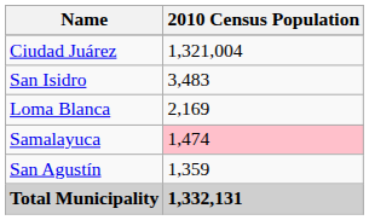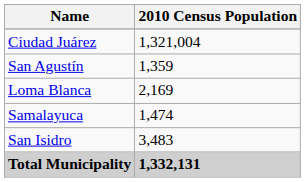rows swapped: San Isidro <-> San Agustín
Samalayuca | 2010 Census Population: pink background -> no background
